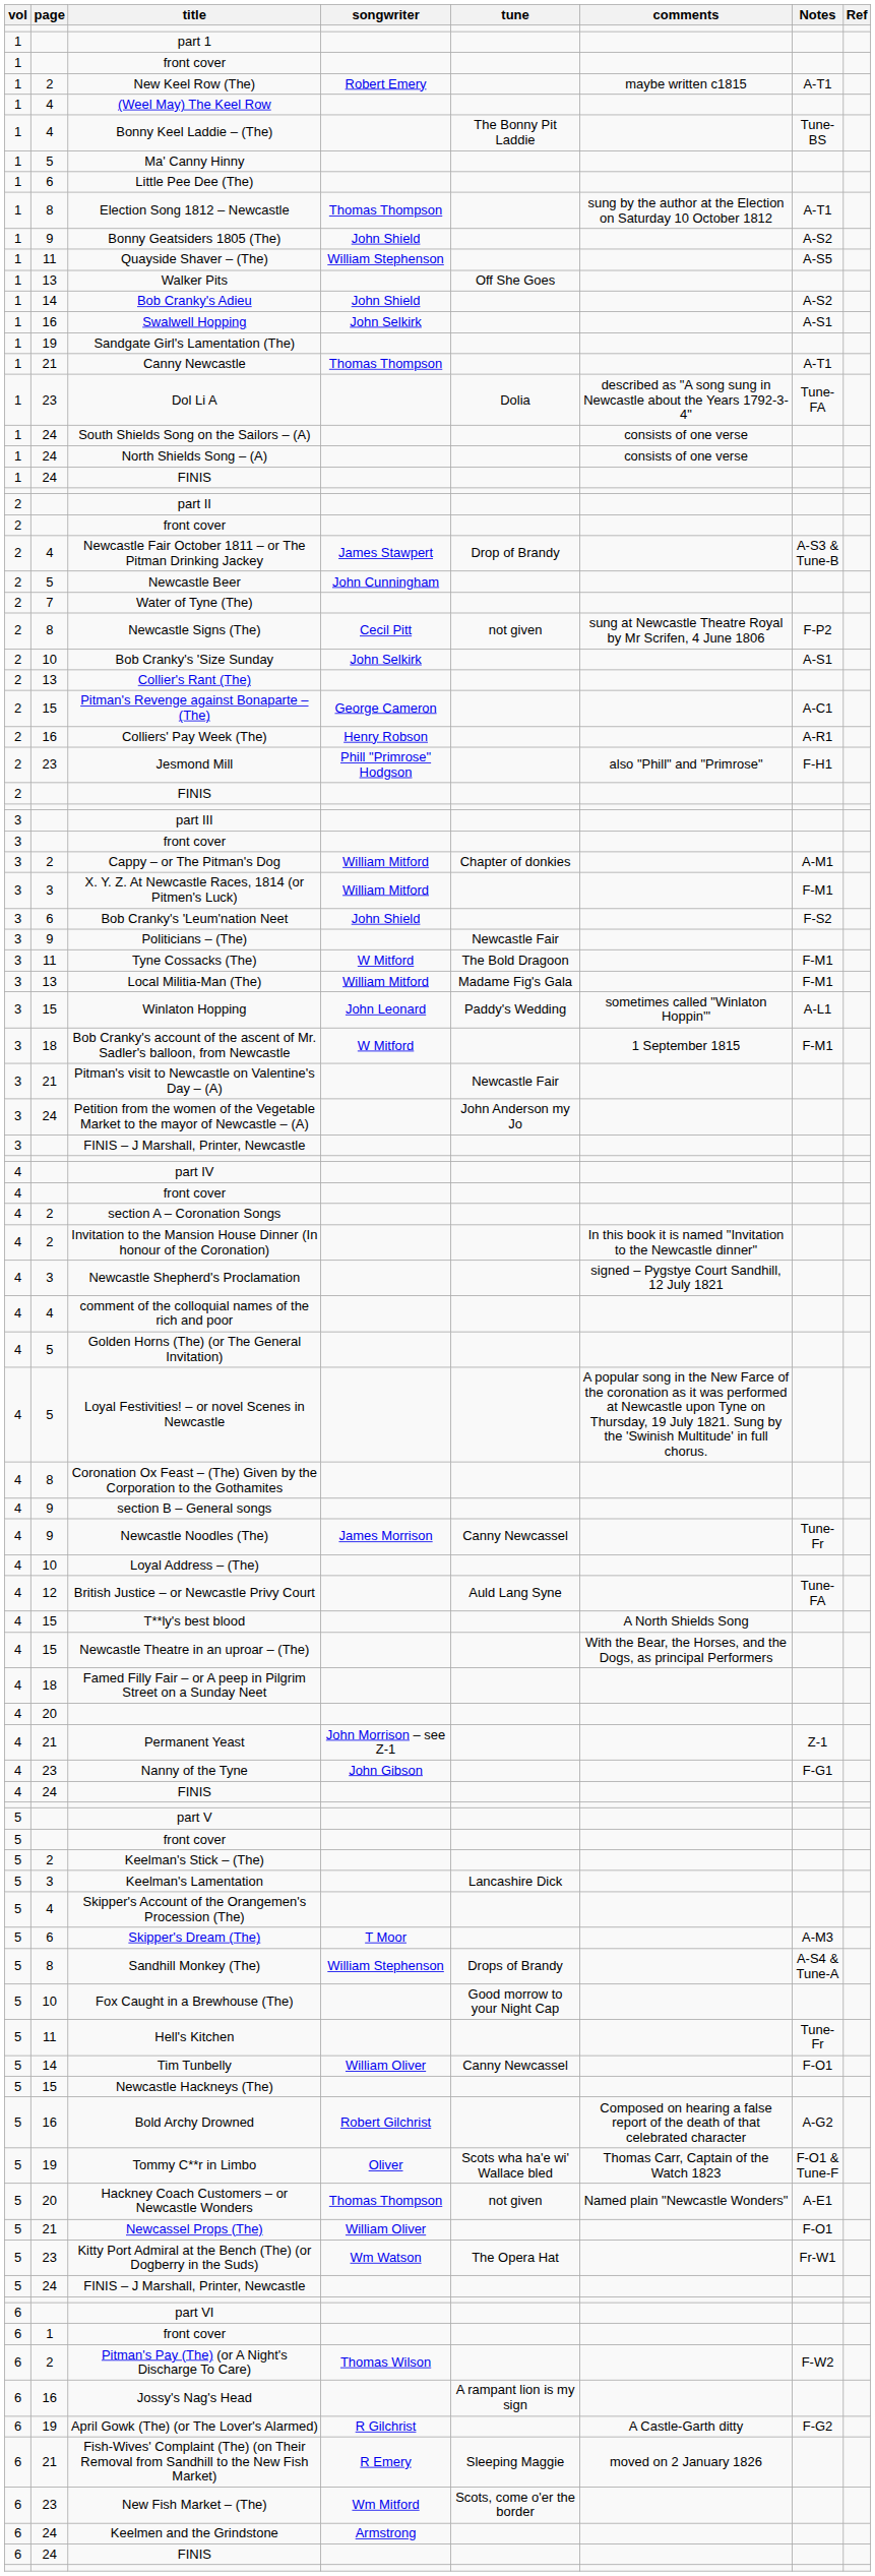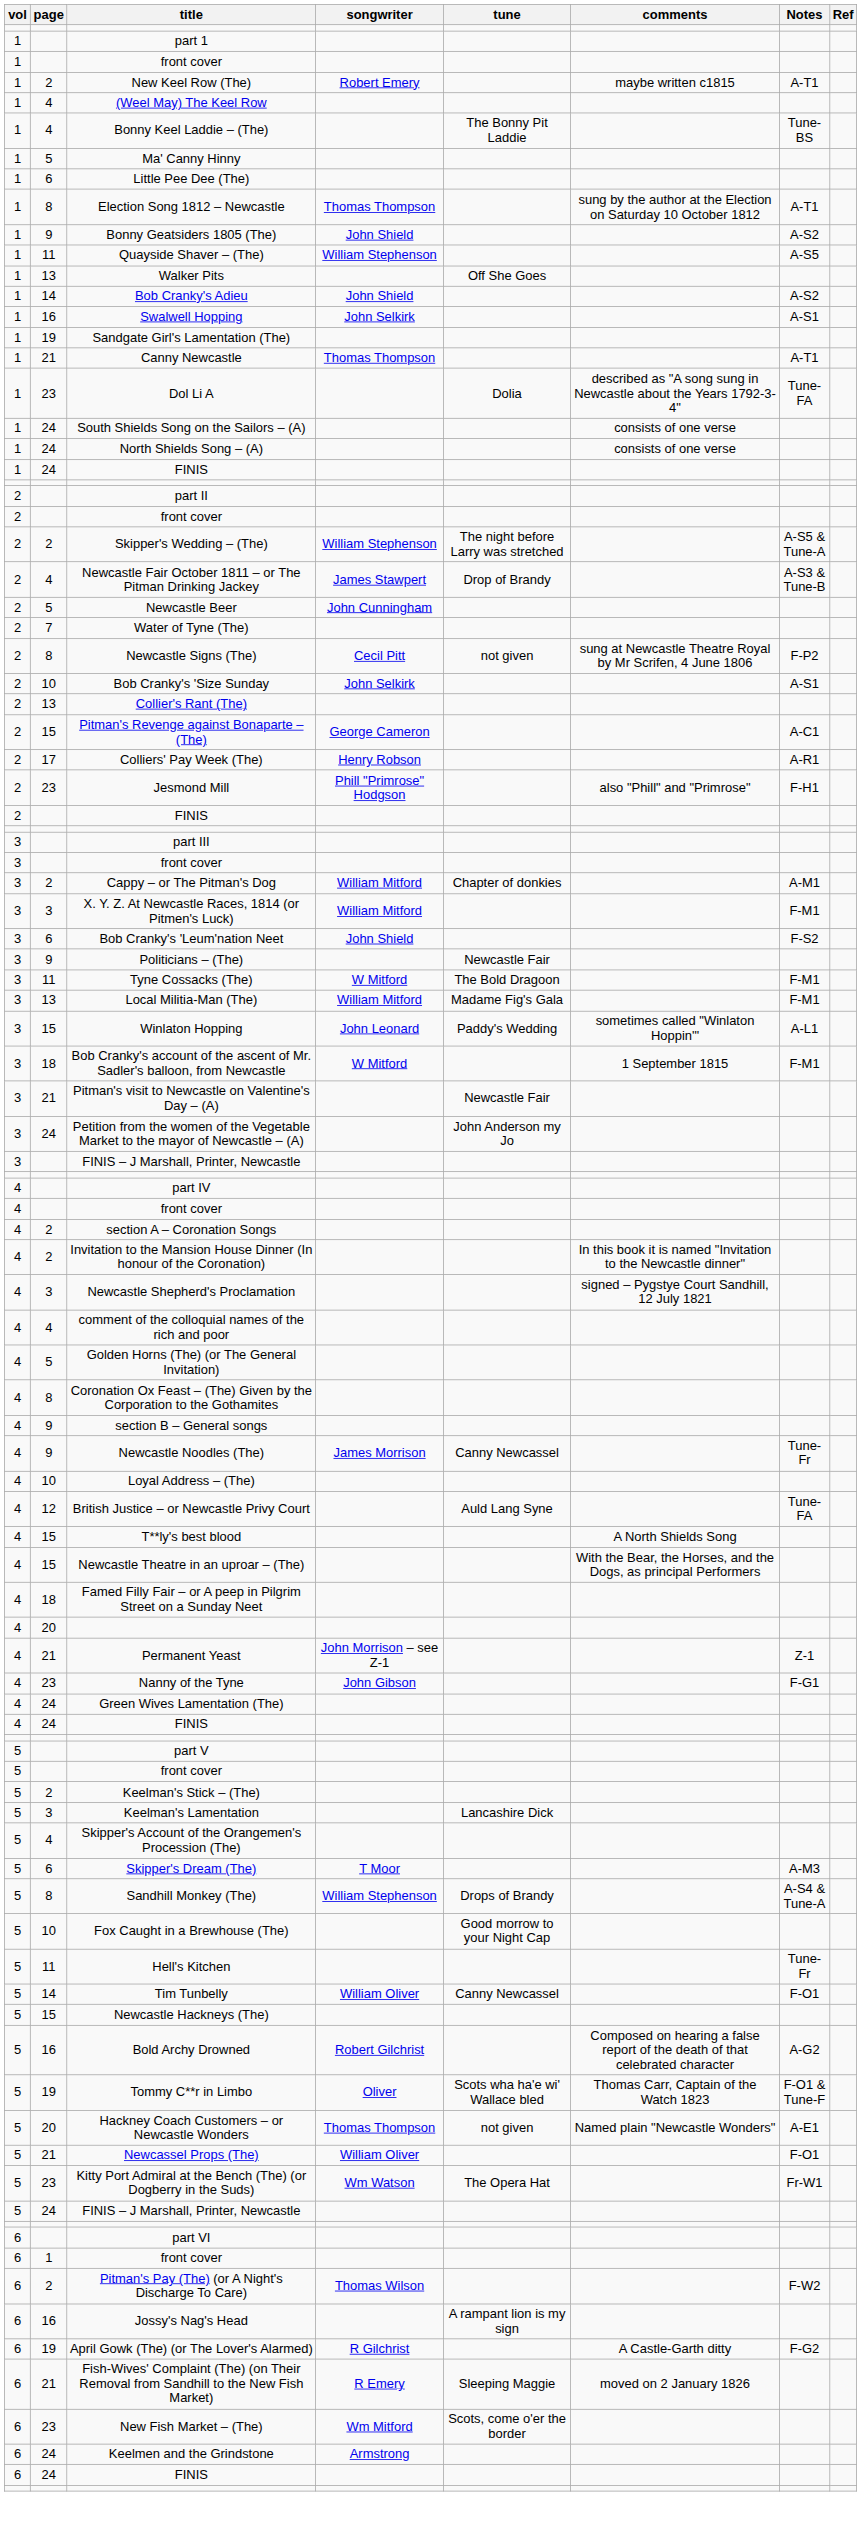+ row: 2 | 2 | Skipper's Wedding – (The) | William Stephenson | The night before Larry was stretched | A-S5 & Tune-A
Colliers' Pay Week (The) | page: 16 -> 17
- row: 4 | 5 | Loyal Festivities! – or novel Scenes in Newcastle | A popular song in the New Farce of the coronation as it was performed at Newcastle upon Tyne on Thursday, 19 July 1821. Sung by the 'Swinish Multitude' in full chorus.
+ row: 4 | 24 | Green Wives Lamentation (The)
